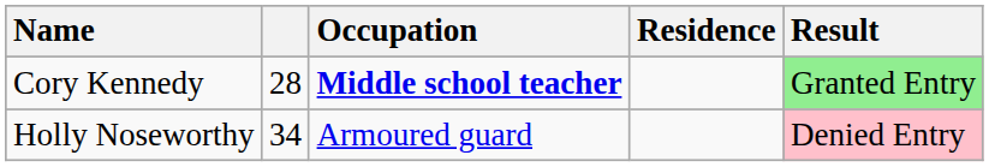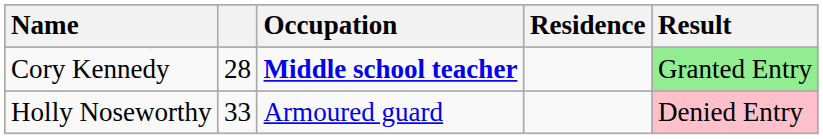Holly Noseworthy | column 2: 34 -> 33
